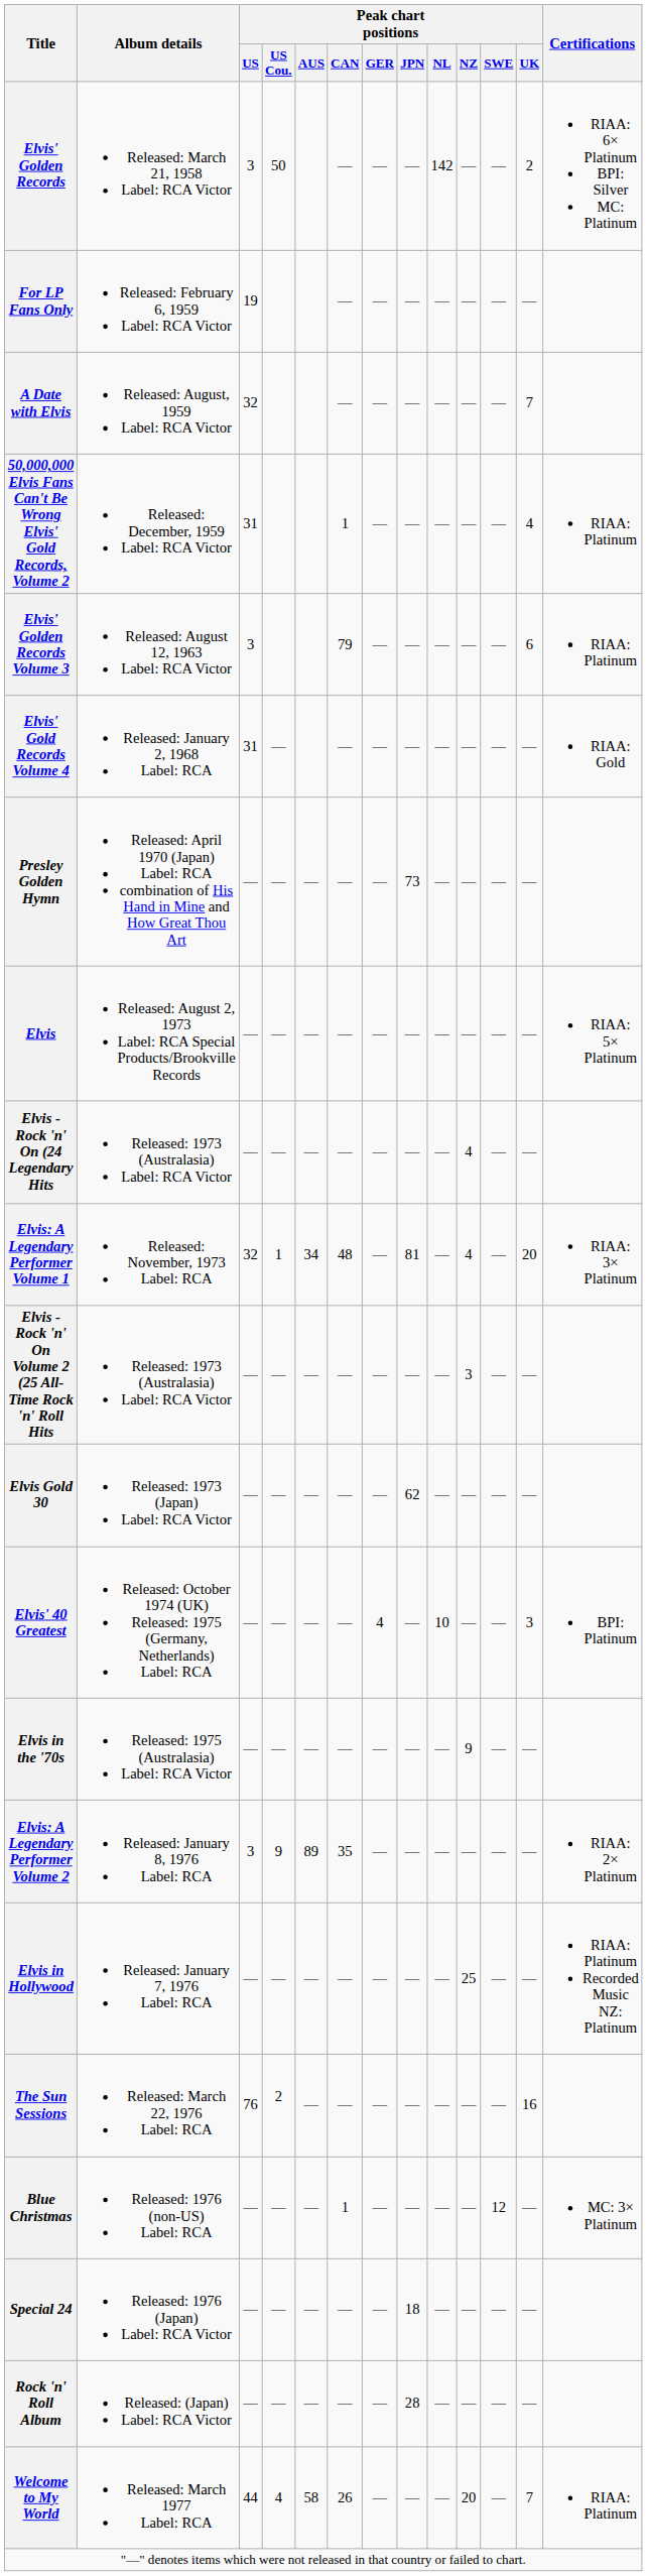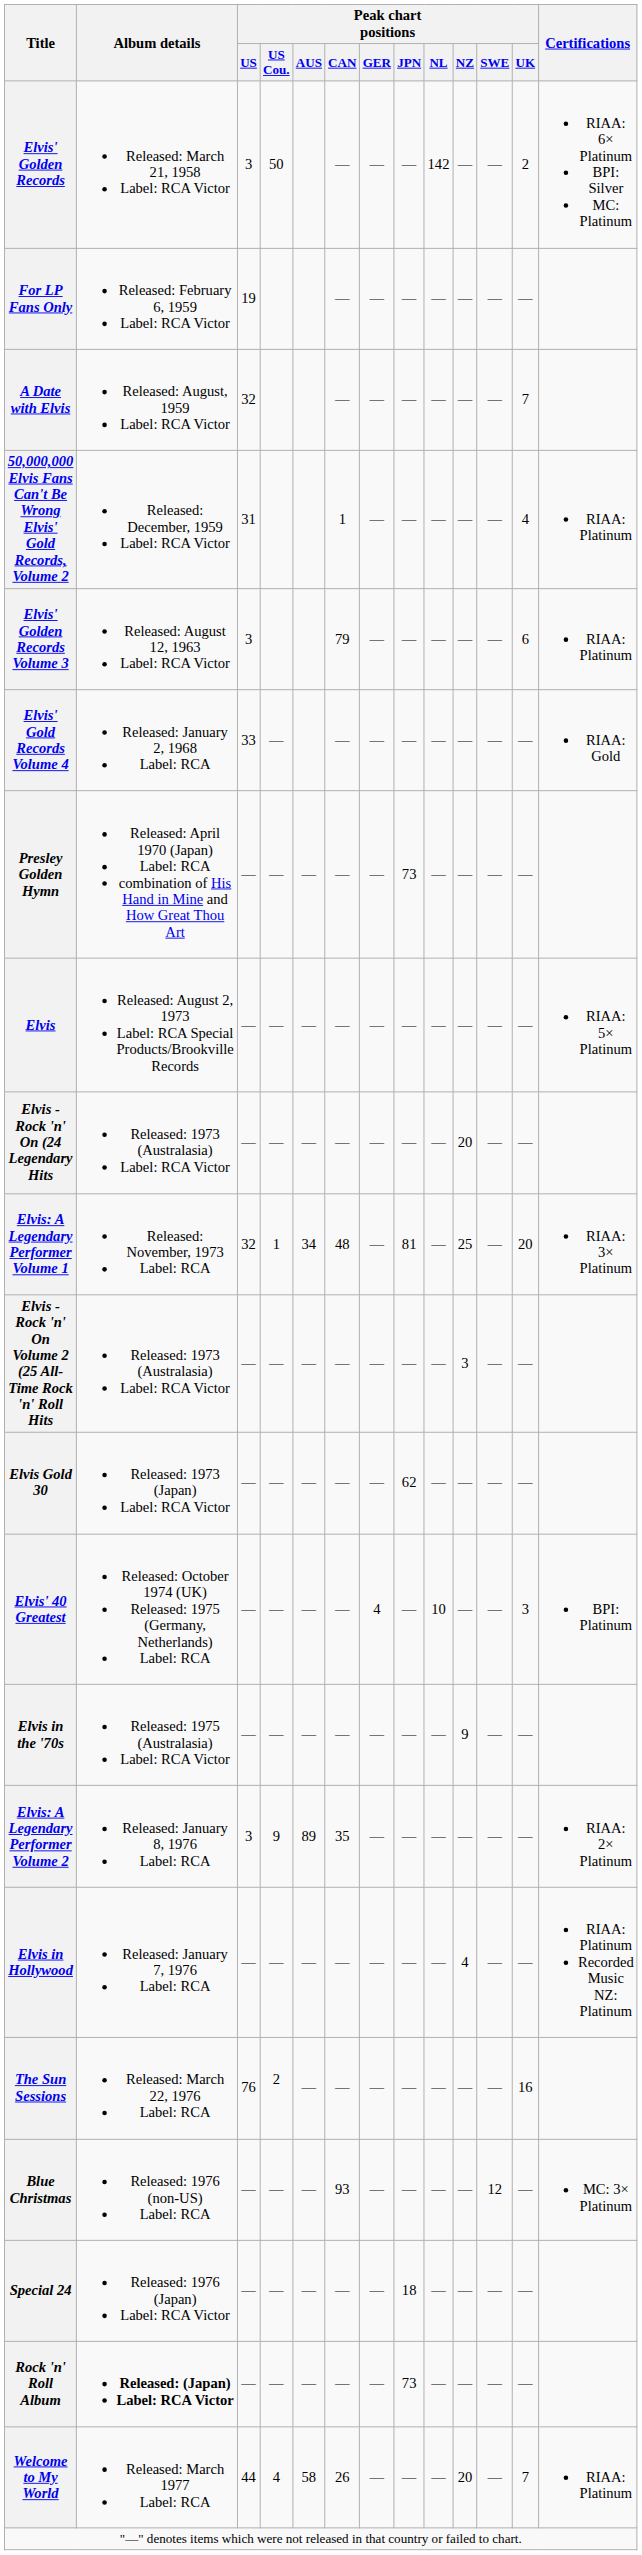Elvis' Gold Records Volume 4 | Peak chart positions / US: 31 -> 33
Elvis - Rock 'n' On (24 Legendary Hits | Peak chart positions / NZ: 4 -> 20
Elvis: A Legendary Performer Volume 1 | Peak chart positions / NZ: 4 -> 25
Elvis in Hollywood | Peak chart positions / NZ: 25 -> 4
Blue Christmas | Peak chart positions / CAN: 1 -> 93
Rock 'n' Roll Album | Album details: normal -> bold
Rock 'n' Roll Album | Peak chart positions / JPN: 28 -> 73
